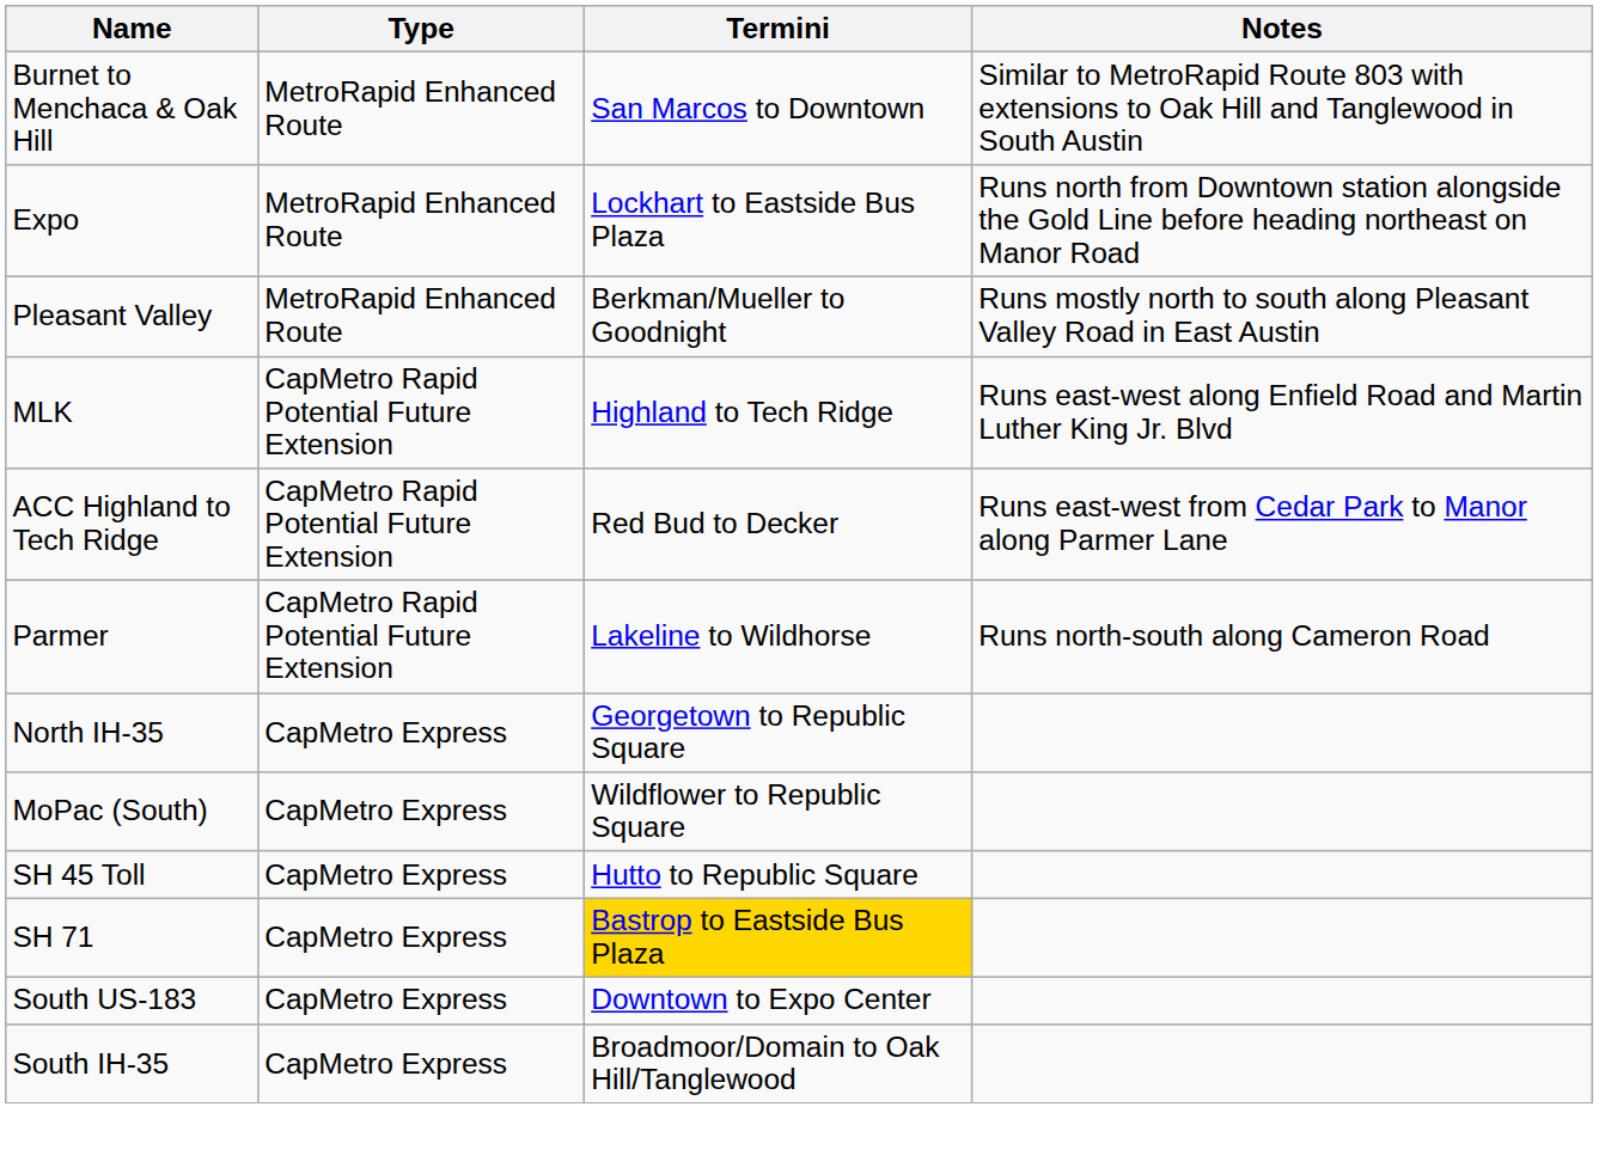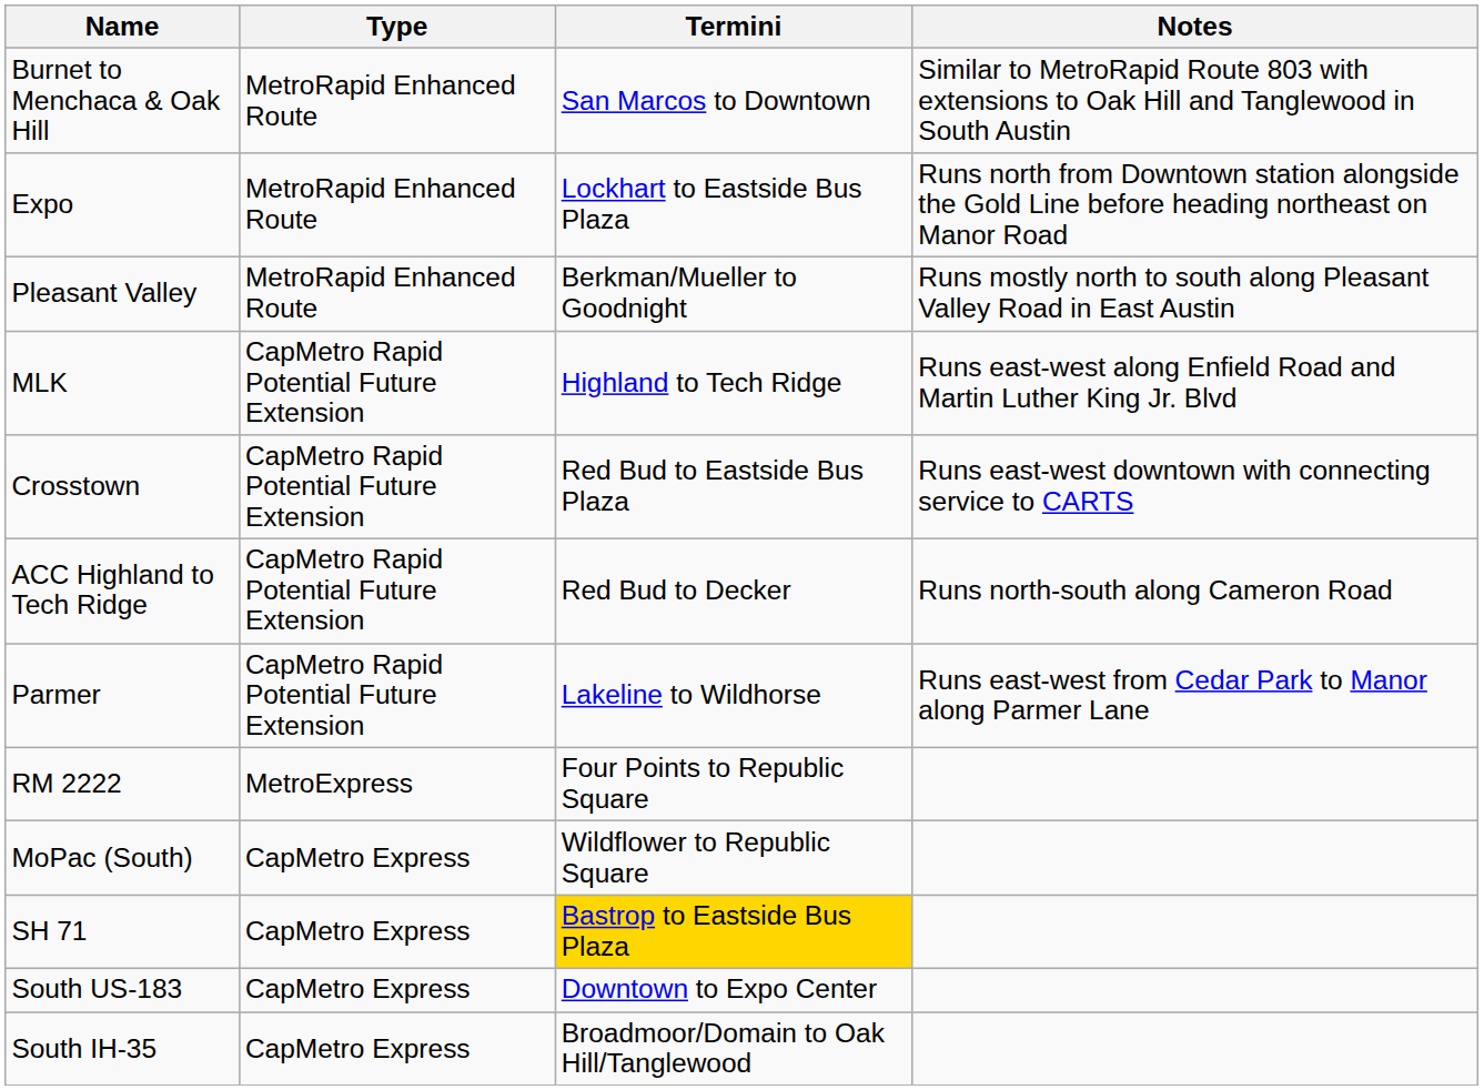+ row: Crosstown | CapMetro Rapid Potential Future Extension | Red Bud to Eastside Bus Plaza | Runs east-west downtown with connecting service to CARTS
ACC Highland to Tech Ridge | Notes: Runs east-west from Cedar Park to Manor along Parmer Lane -> Runs north-south along Cameron Road
Parmer | Notes: Runs north-south along Cameron Road -> Runs east-west from Cedar Park to Manor along Parmer Lane
+ row: RM 2222 | MetroExpress | Four Points to Republic Square
- row: North IH-35 | CapMetro Express | Georgetown to Republic Square
- row: SH 45 Toll | CapMetro Express | Hutto to Republic Square
